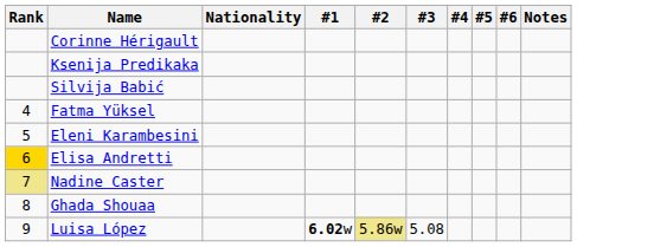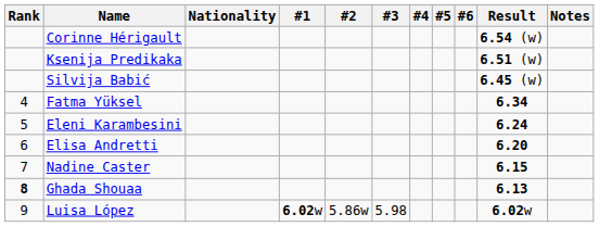+ column: Result | 6.54 (w) | 6.51 (w) | 6.45 (w) | 6.34 | 6.24 | 6.20 | 6.15 | 6.13 | 6.02w
Elisa Andretti | Rank: gold background -> no background
Nadine Caster | Rank: khaki background -> no background
Ghada Shouaa | Rank: normal -> bold
Luisa López | #2: khaki background -> no background
Luisa López | #3: 5.08 -> 5.98
